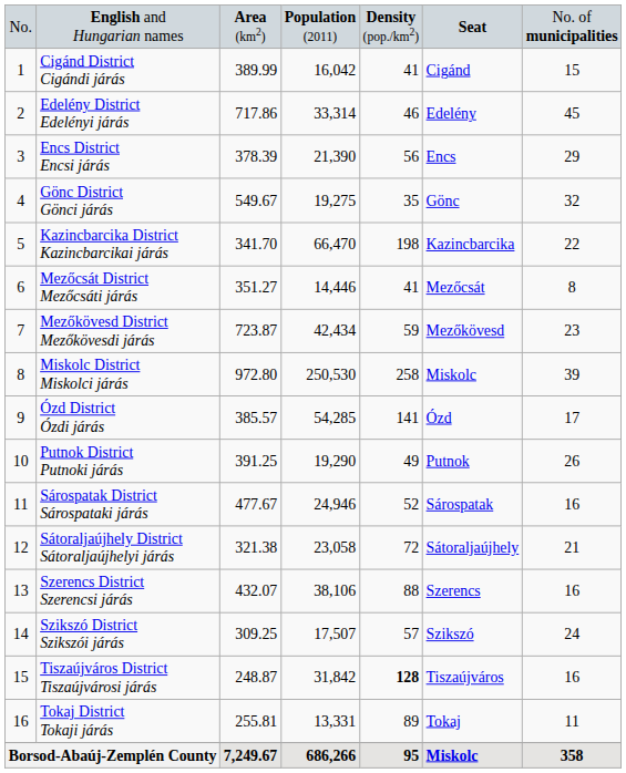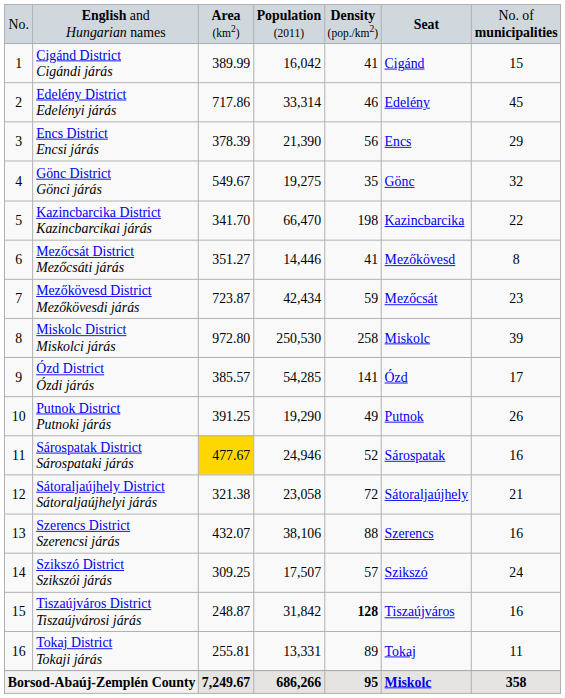Mezőcsát District Mezőcsáti járás | column 6: Mezőcsát -> Mezőkövesd
Mezőkövesd District Mezőkövesdi járás | column 6: Mezőkövesd -> Mezőcsát
Sárospatak District Sárospataki járás | column 3: no background -> gold background
